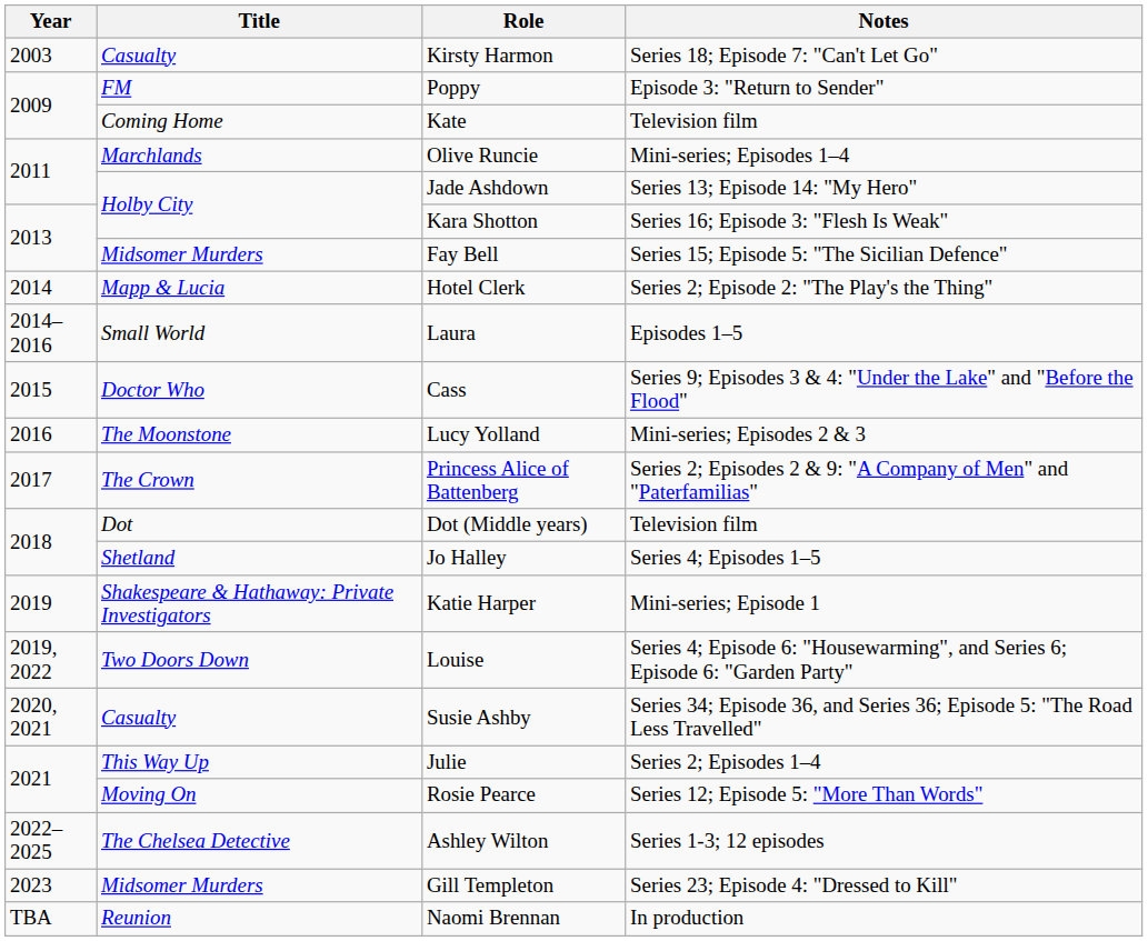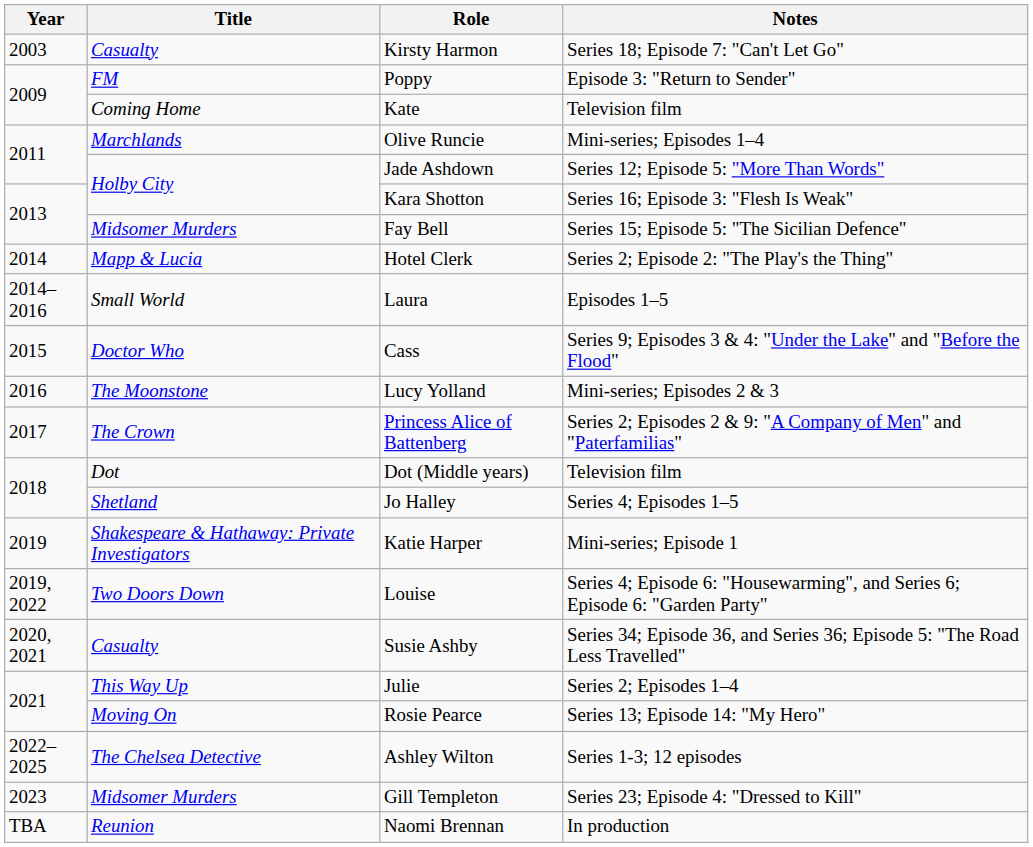Jade Ashdown | Notes: Series 13; Episode 14: "My Hero" -> Series 12; Episode 5: "More Than Words"
Rosie Pearce | Notes: Series 12; Episode 5: "More Than Words" -> Series 13; Episode 14: "My Hero"
